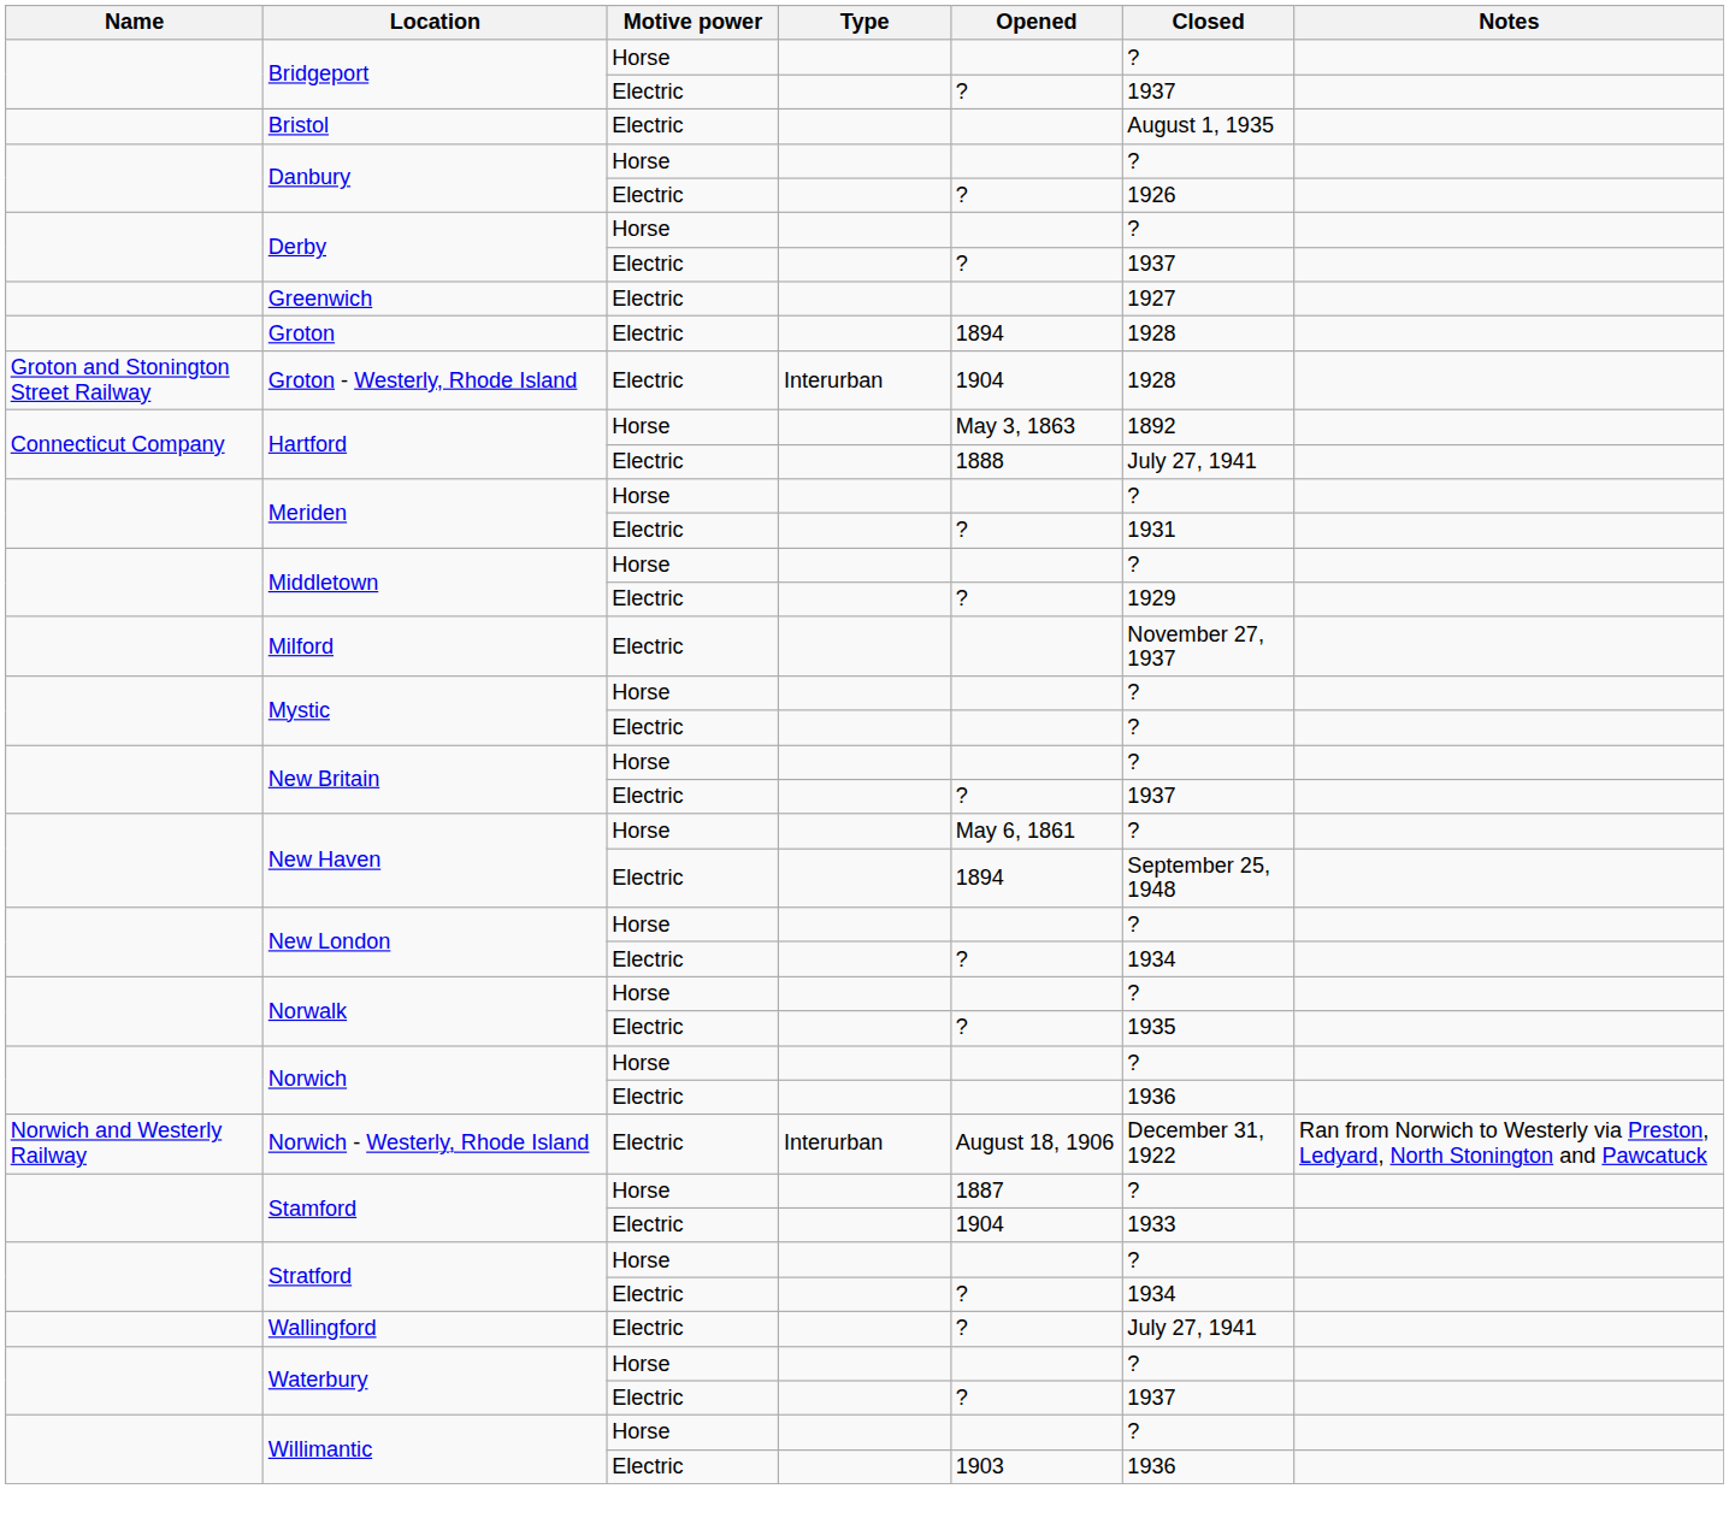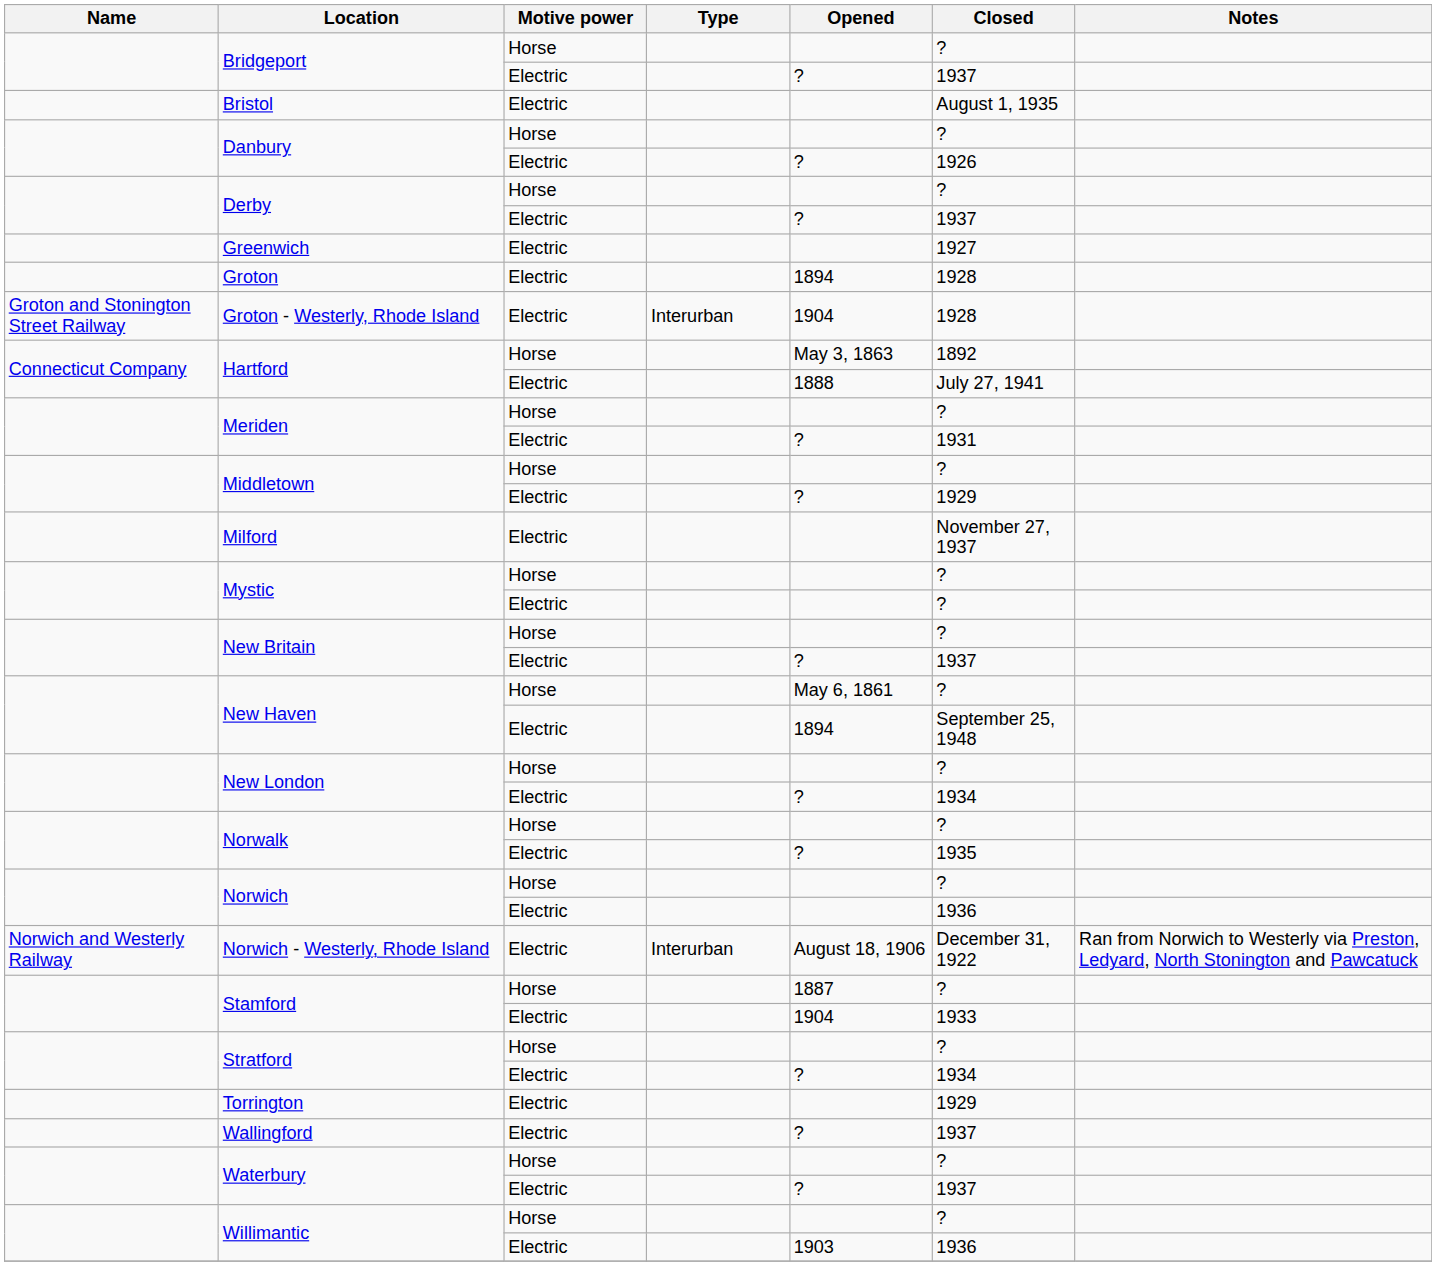+ row: Torrington | Electric | 1929
Wallingford | Closed: July 27, 1941 -> 1937
